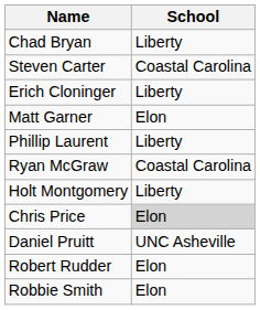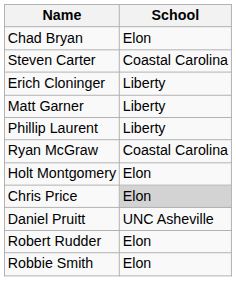Chad Bryan | School: Liberty -> Elon
Matt Garner | School: Elon -> Liberty
Holt Montgomery | School: Liberty -> Elon
